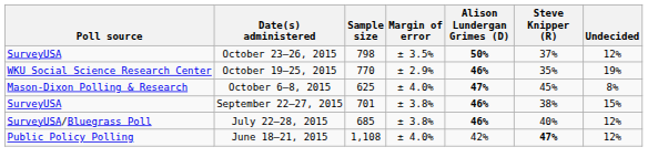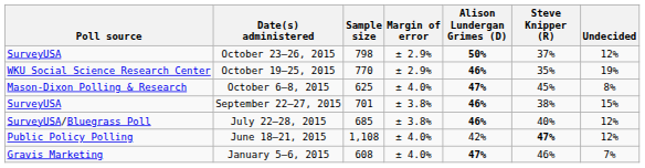October 23–26, 2015 | Margin of error: ± 3.5% -> ± 2.9%
+ row: Gravis Marketing | January 5–6, 2015 | 608 | ± 4.0% | 47% | 46% | 7%
